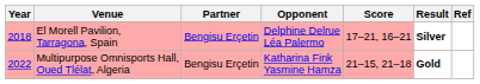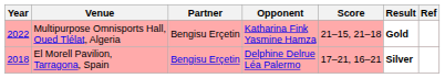rows swapped: El Morell Pavilion, Tarragona, Spain <-> Multipurpose Omnisports Hall, Oued Tlélat, Algeria
